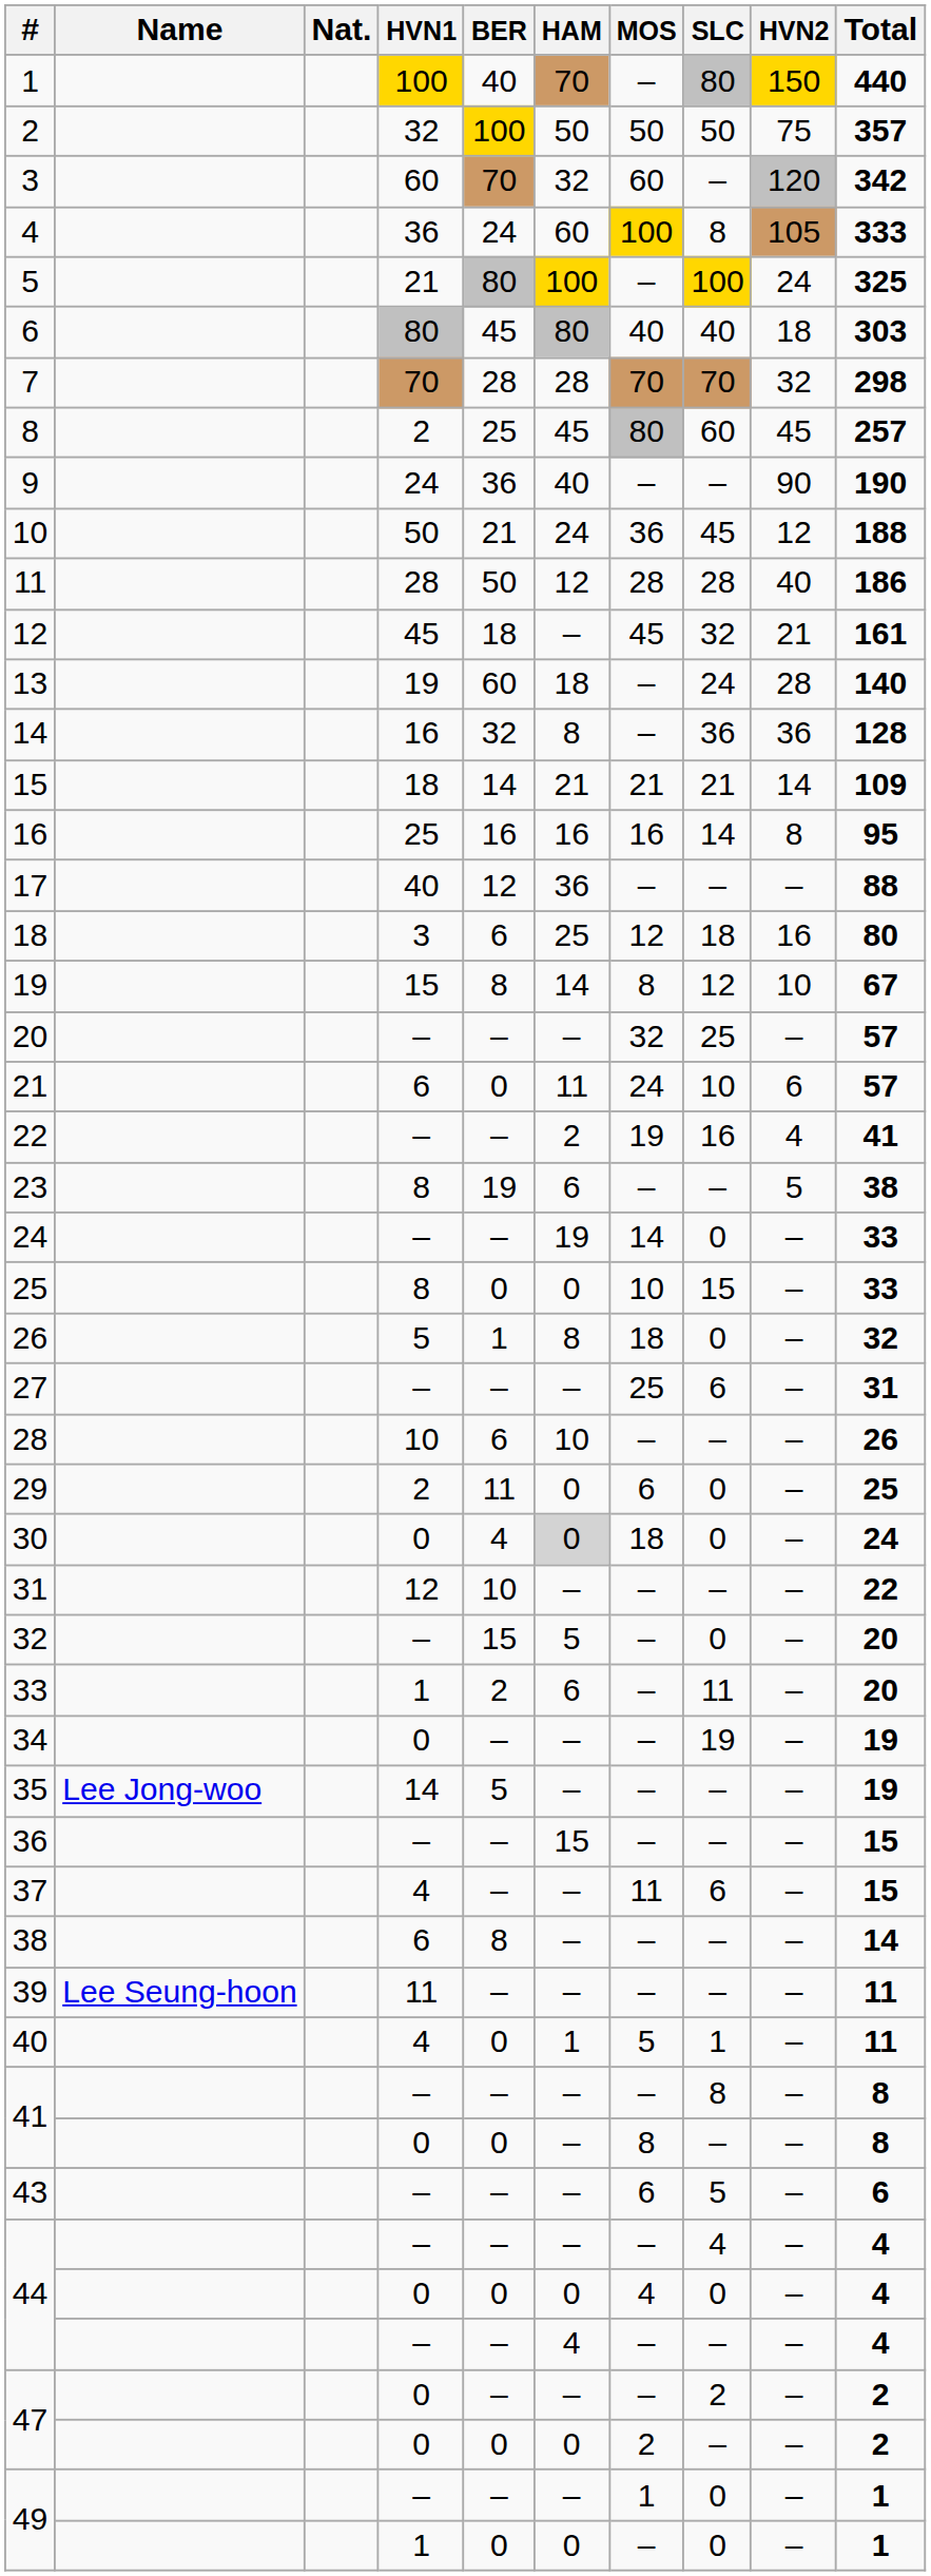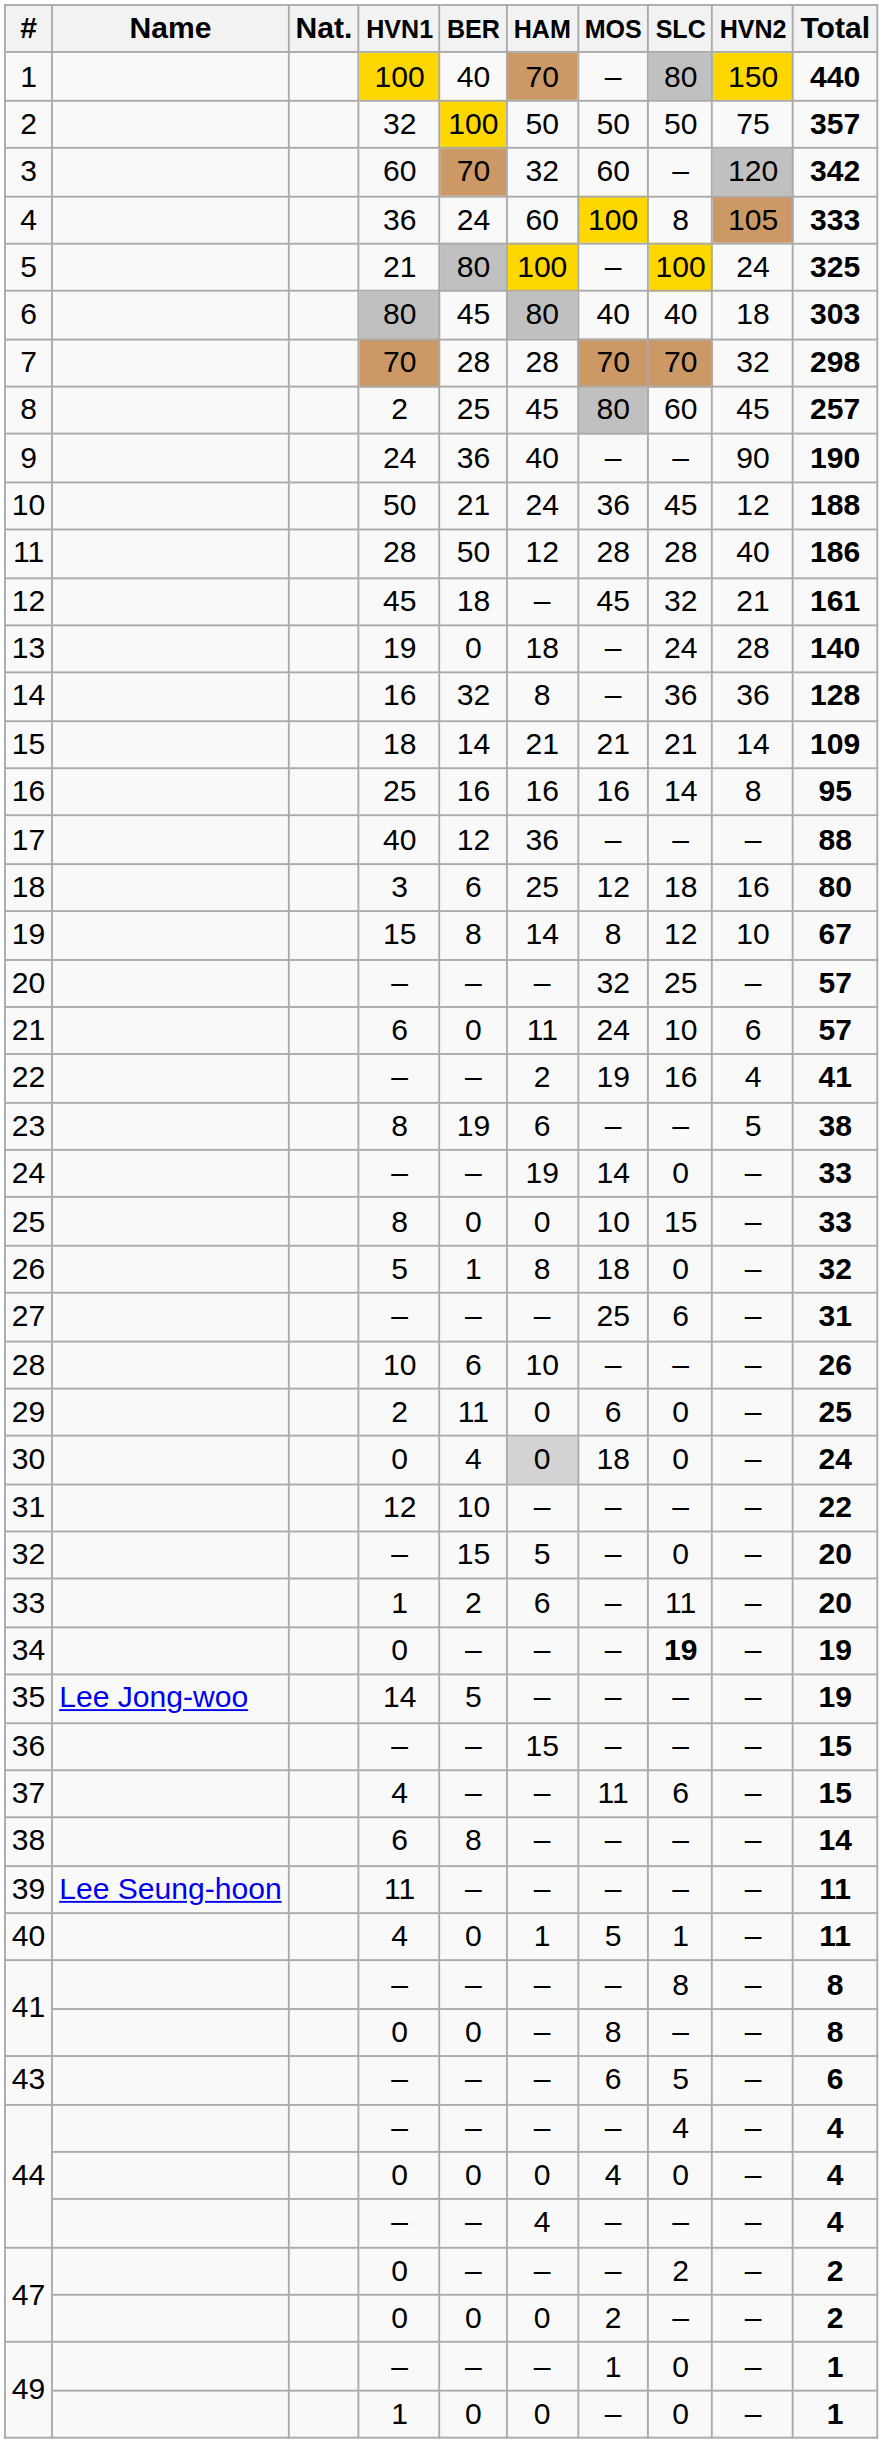13 | BER: 60 -> 0
34 | SLC: normal -> bold
